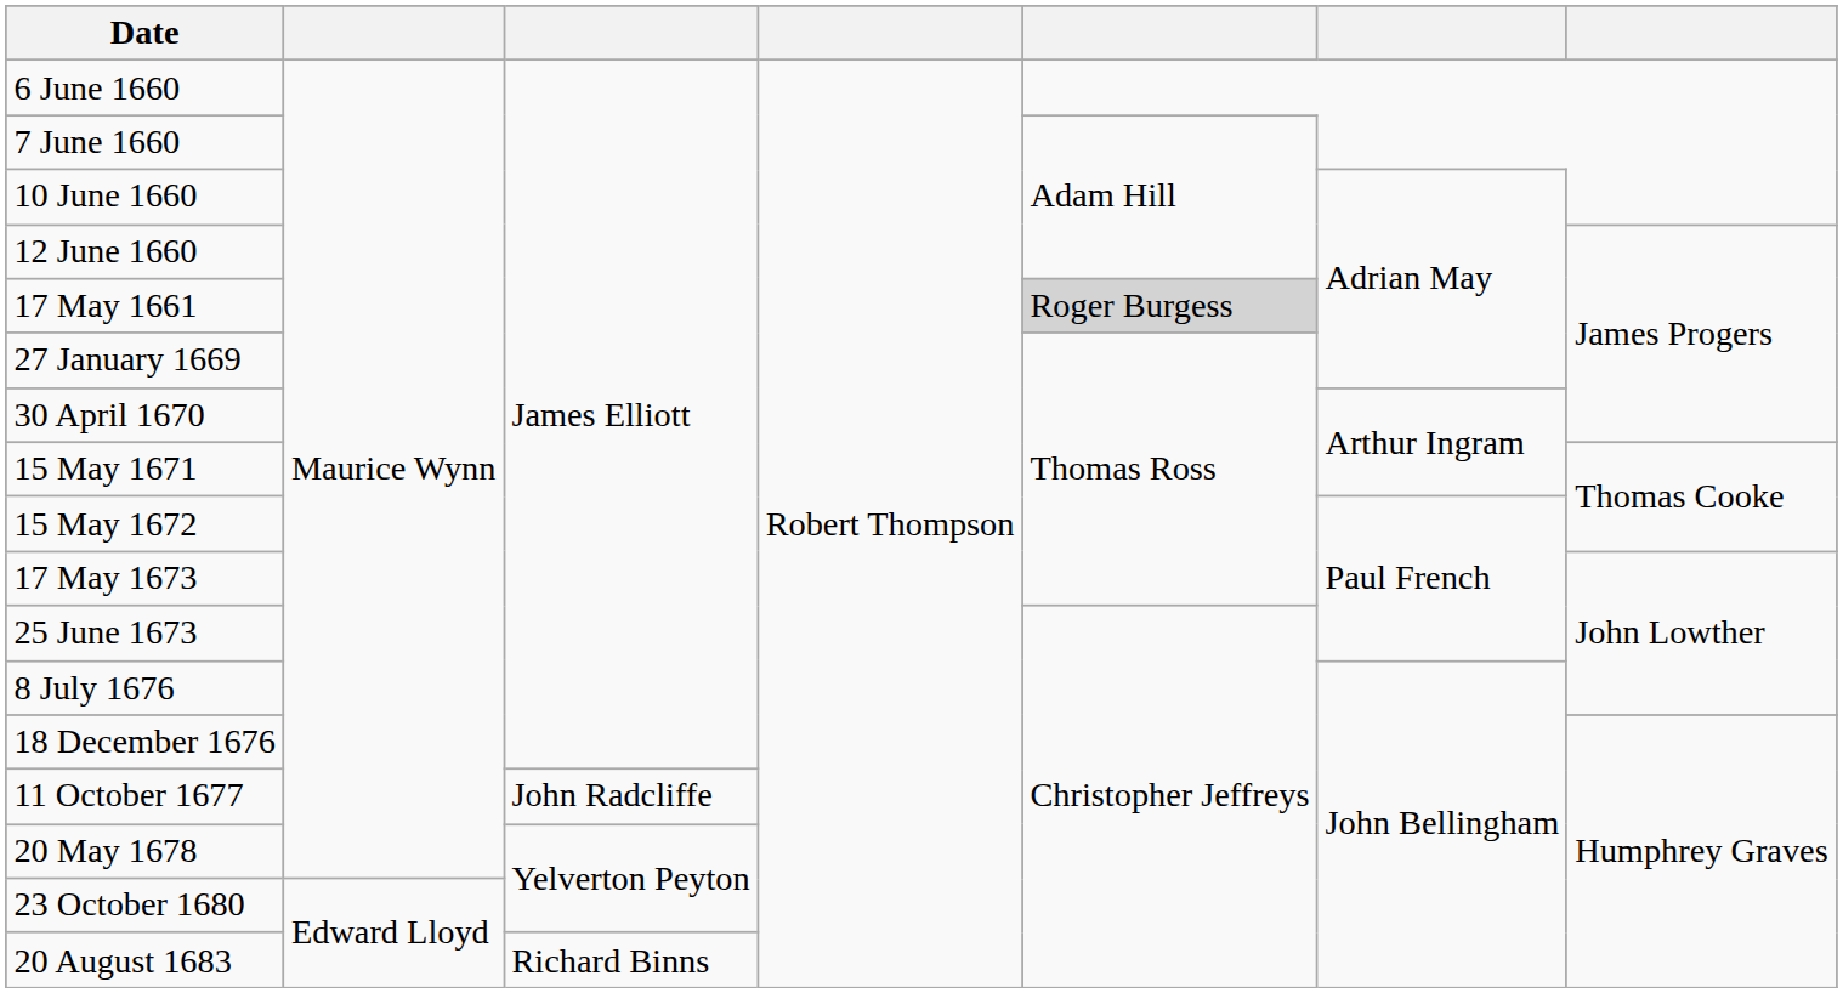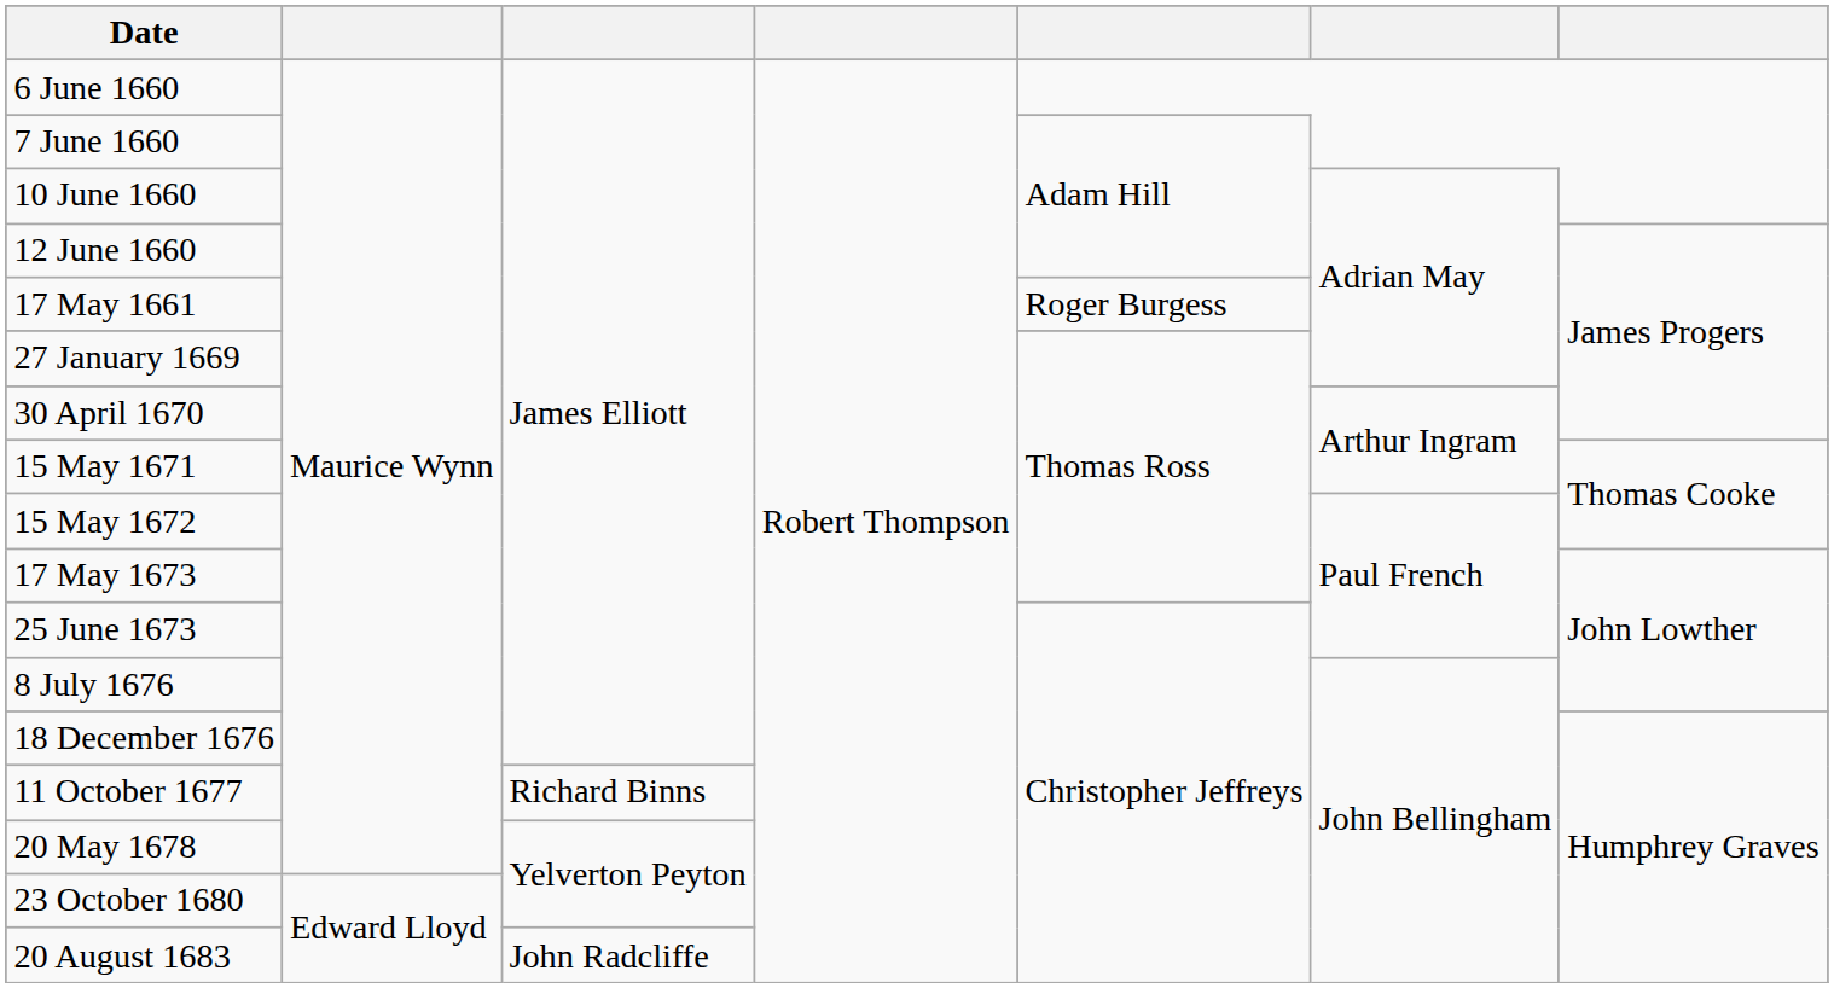17 May 1661 | column 5: lightgrey background -> no background
11 October 1677 | column 3: John Radcliffe -> Richard Binns
20 August 1683 | column 3: Richard Binns -> John Radcliffe
